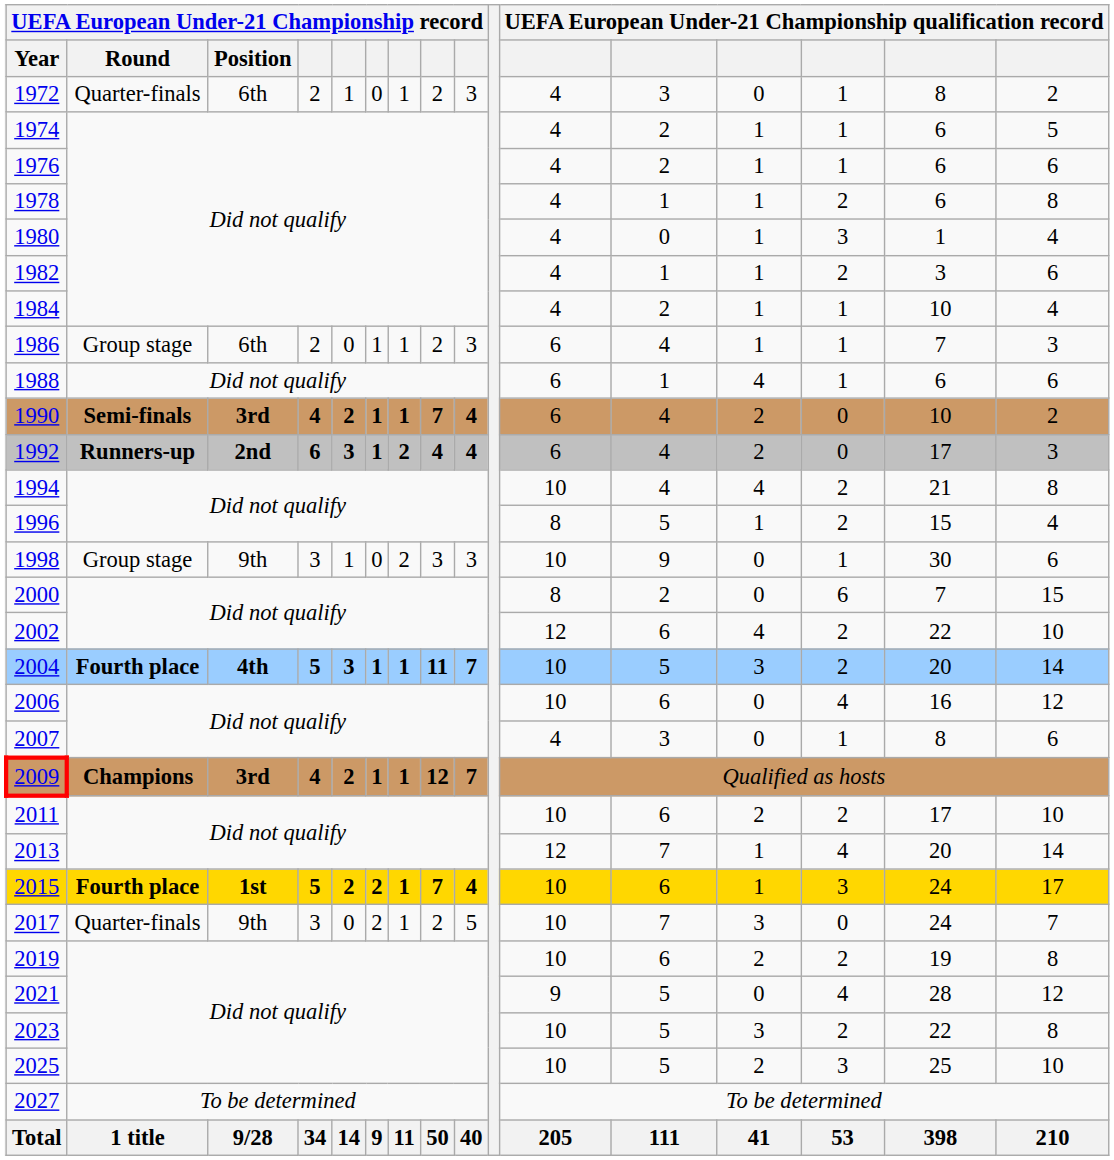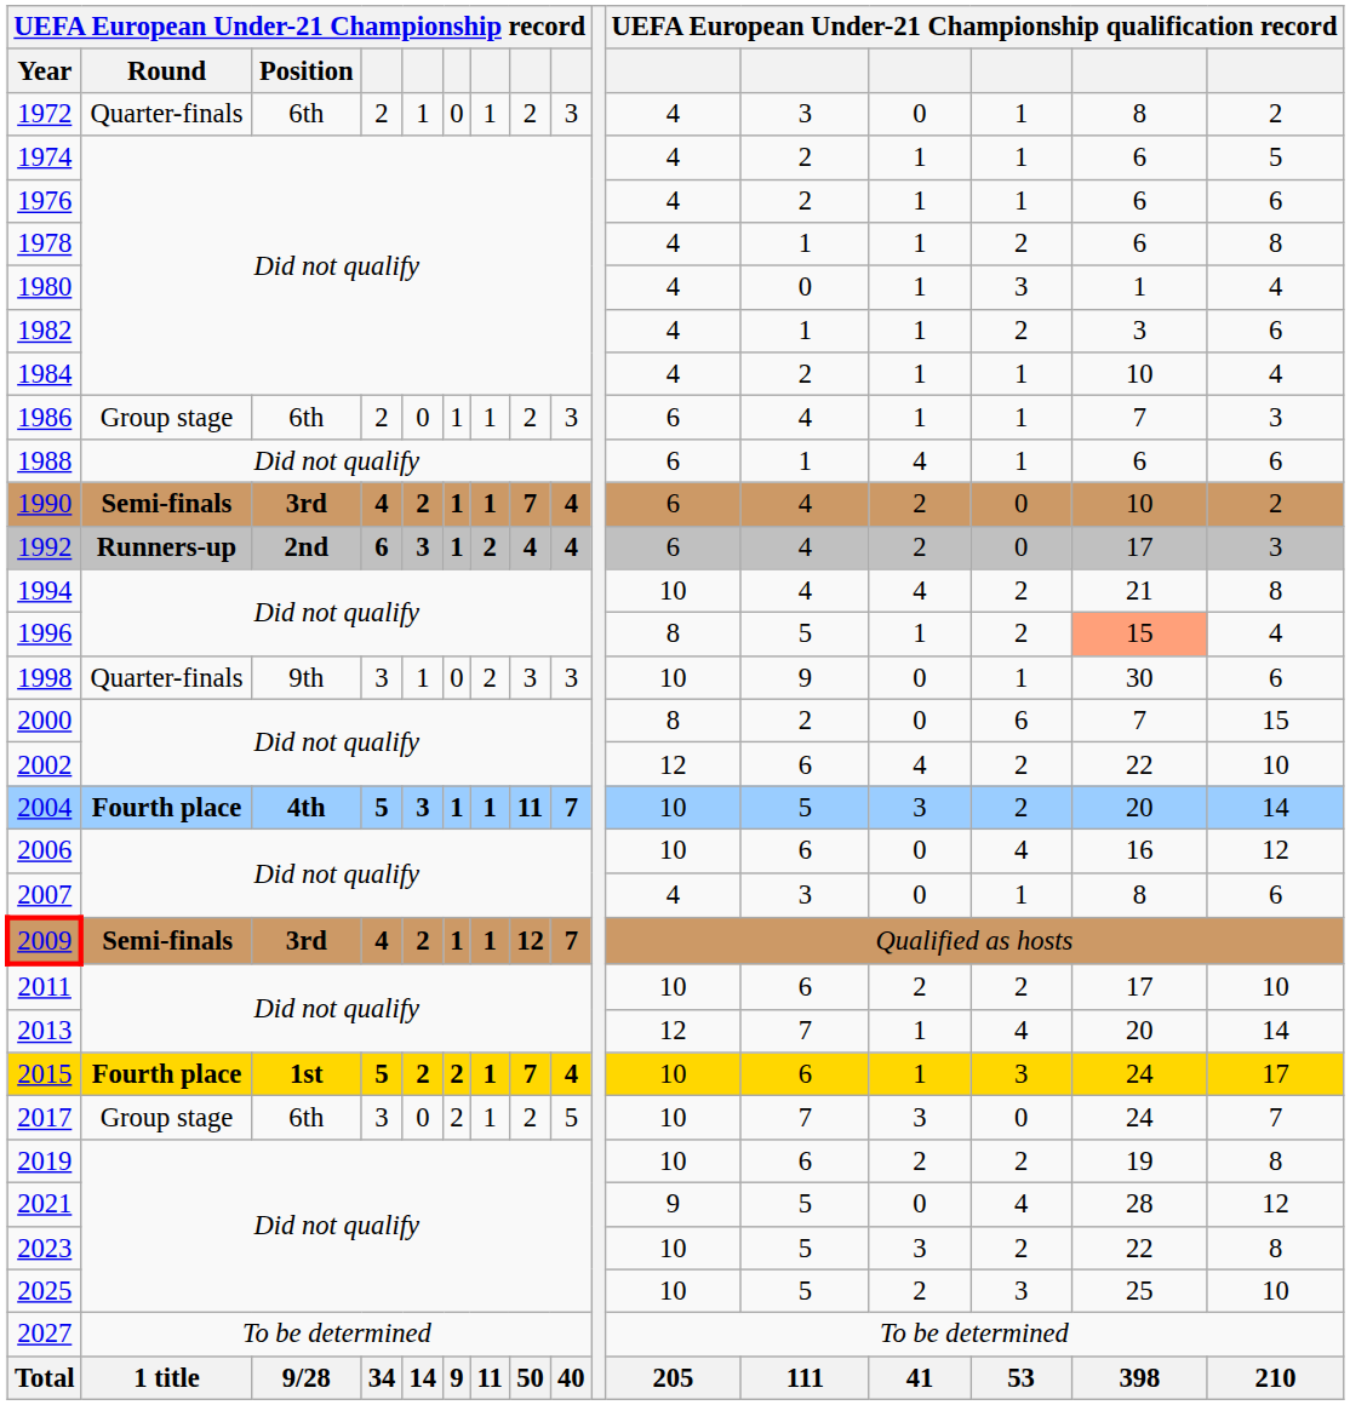1996 | column 15: no background -> lightsalmon background
1998 | UEFA European Under-21 Championship record / Round: Group stage -> Quarter-finals
2009 | UEFA European Under-21 Championship record / Round: Champions -> Semi-finals
2017 | UEFA European Under-21 Championship record / Round: Quarter-finals -> Group stage
2017 | UEFA European Under-21 Championship record / Position: 9th -> 6th
